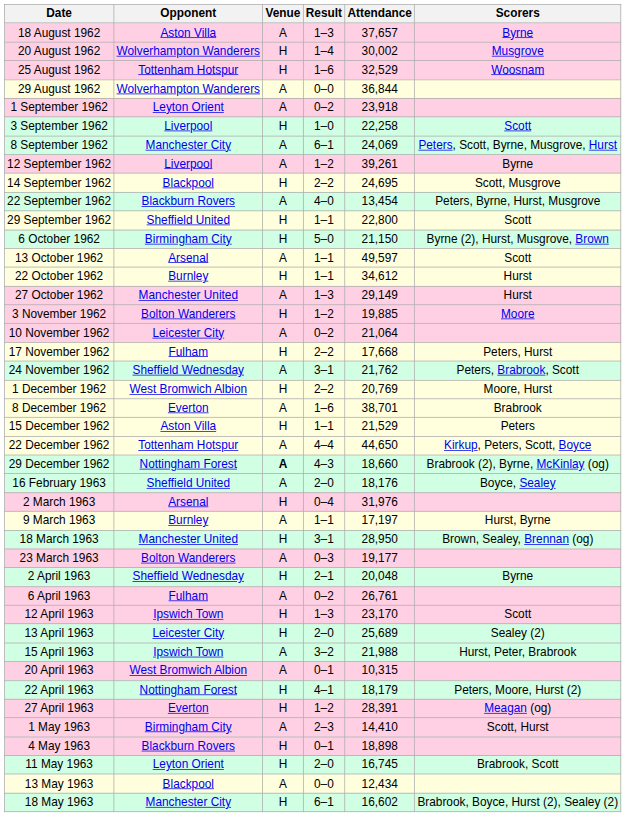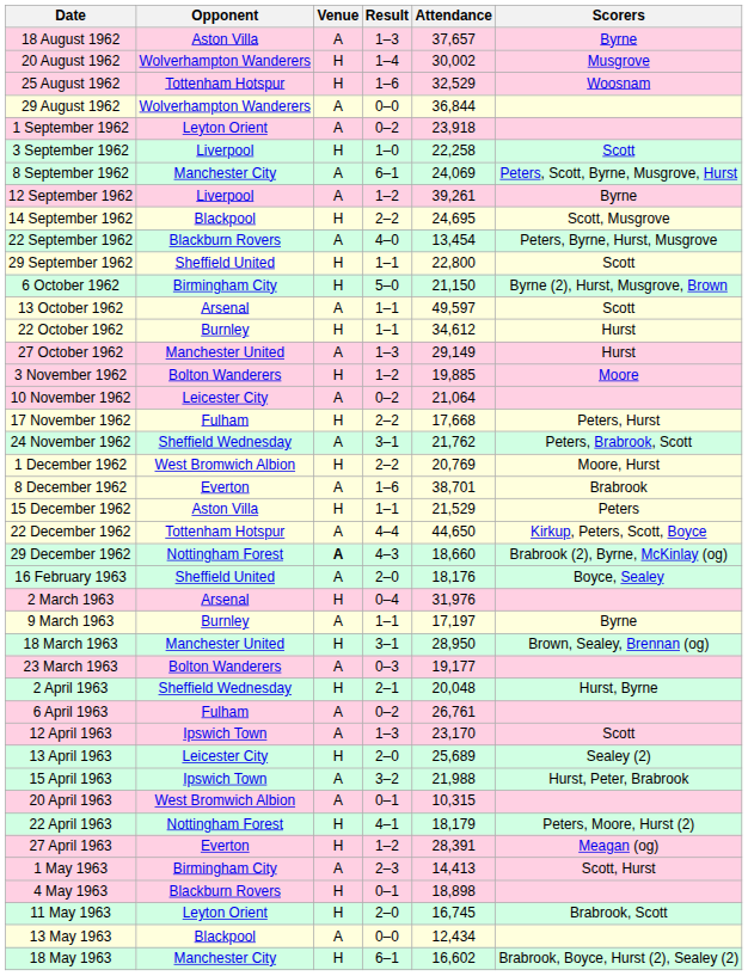9 March 1963 | Scorers: Hurst, Byrne -> Byrne
2 April 1963 | Scorers: Byrne -> Hurst, Byrne
12 April 1963 | Venue: H -> A
1 May 1963 | Attendance: 14,410 -> 14,413
